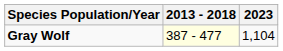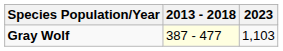Gray Wolf | 2023: 1,104 -> 1,103
